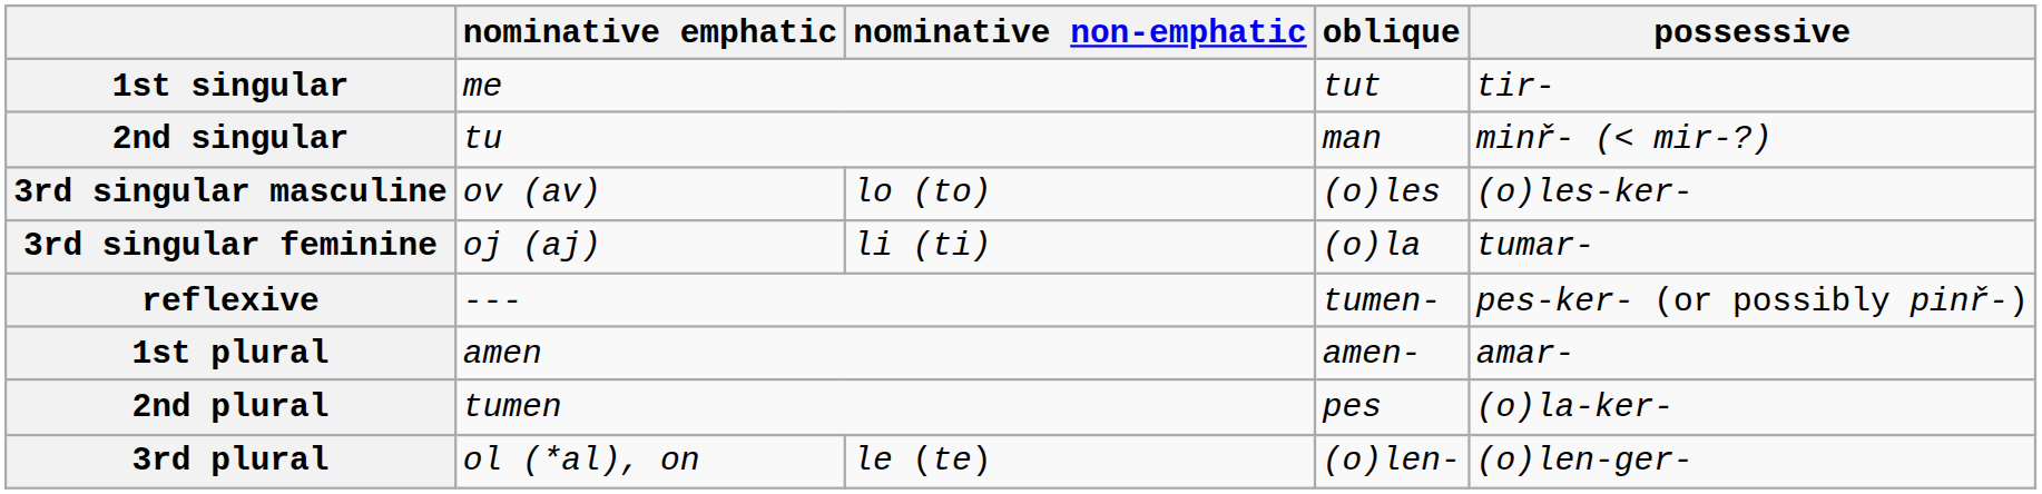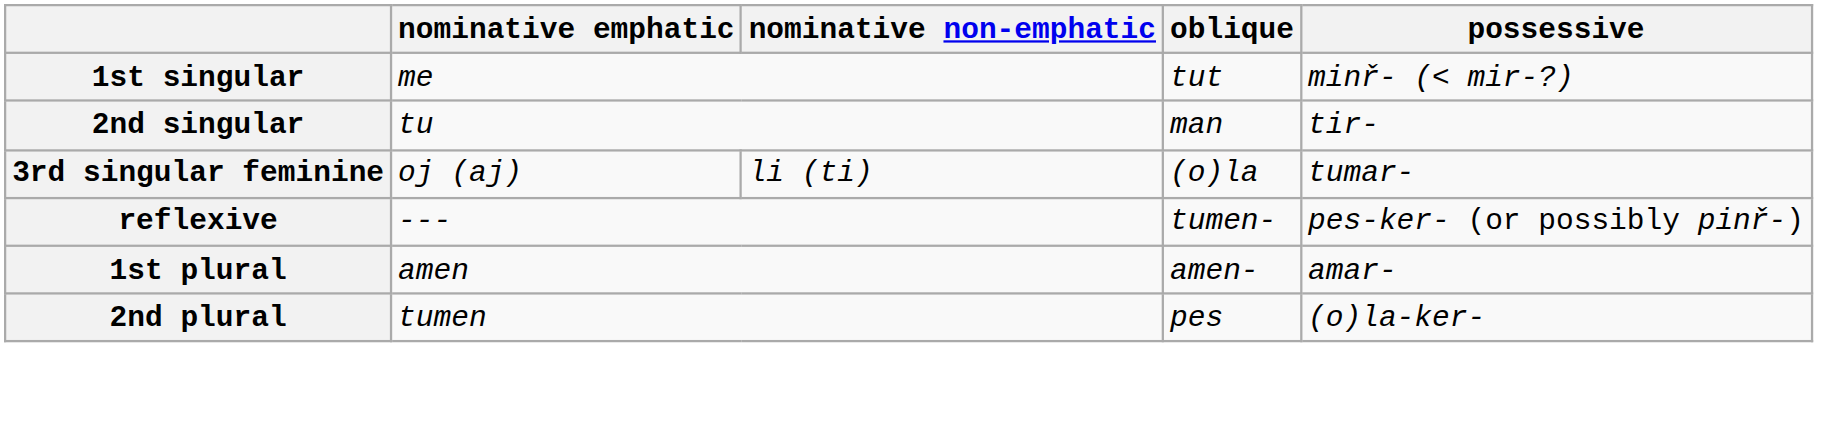1st singular | possessive: tir- -> minř- (< mir-?)
2nd singular | possessive: minř- (< mir-?) -> tir-
- row: 3rd singular masculine | ov (av) | lo (to) | (o)les | (o)les-ker-
- row: 3rd plural | ol (*al), on | le (te) | (o)len- | (o)len-ger-
